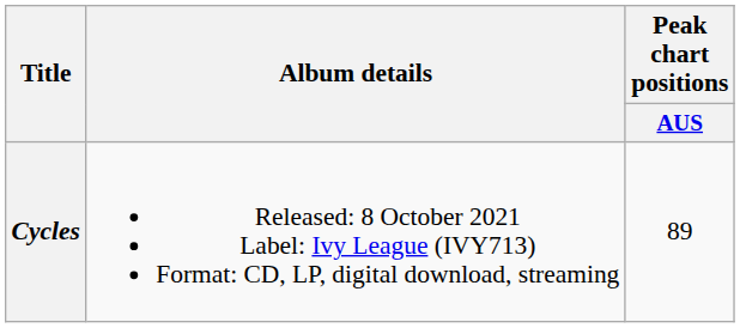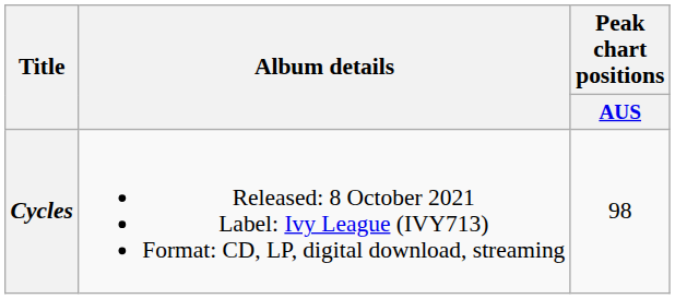Cycles | Peak chart positions / AUS: 89 -> 98
